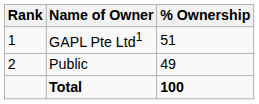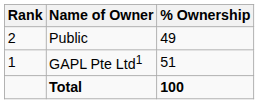rows swapped: GAPL Pte Ltd1 <-> Public
